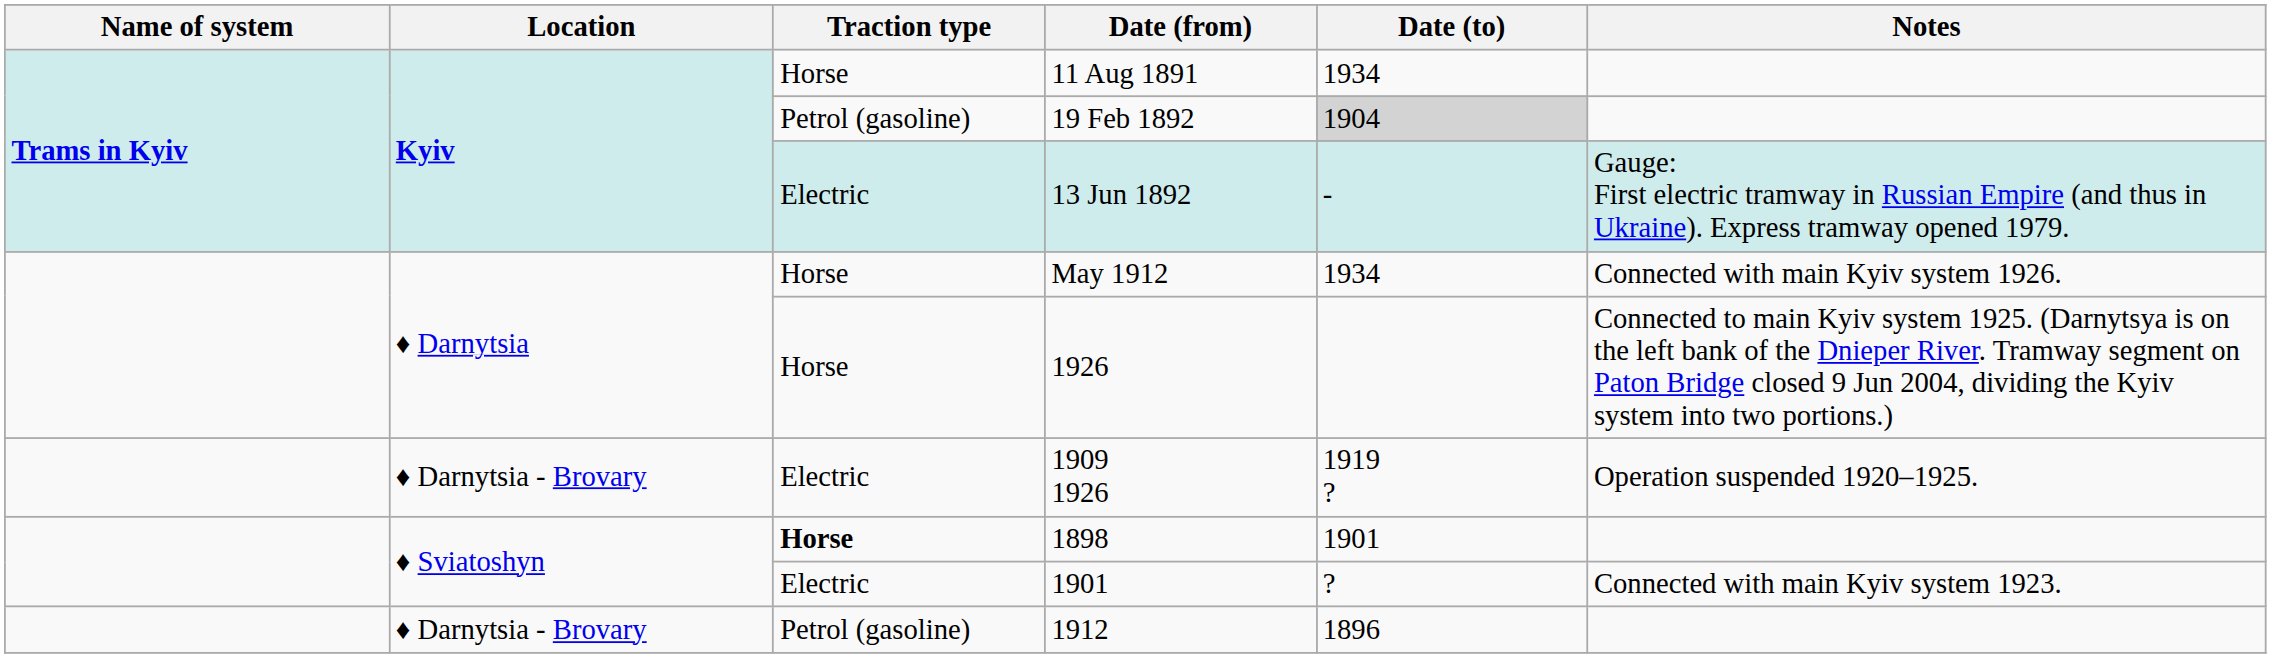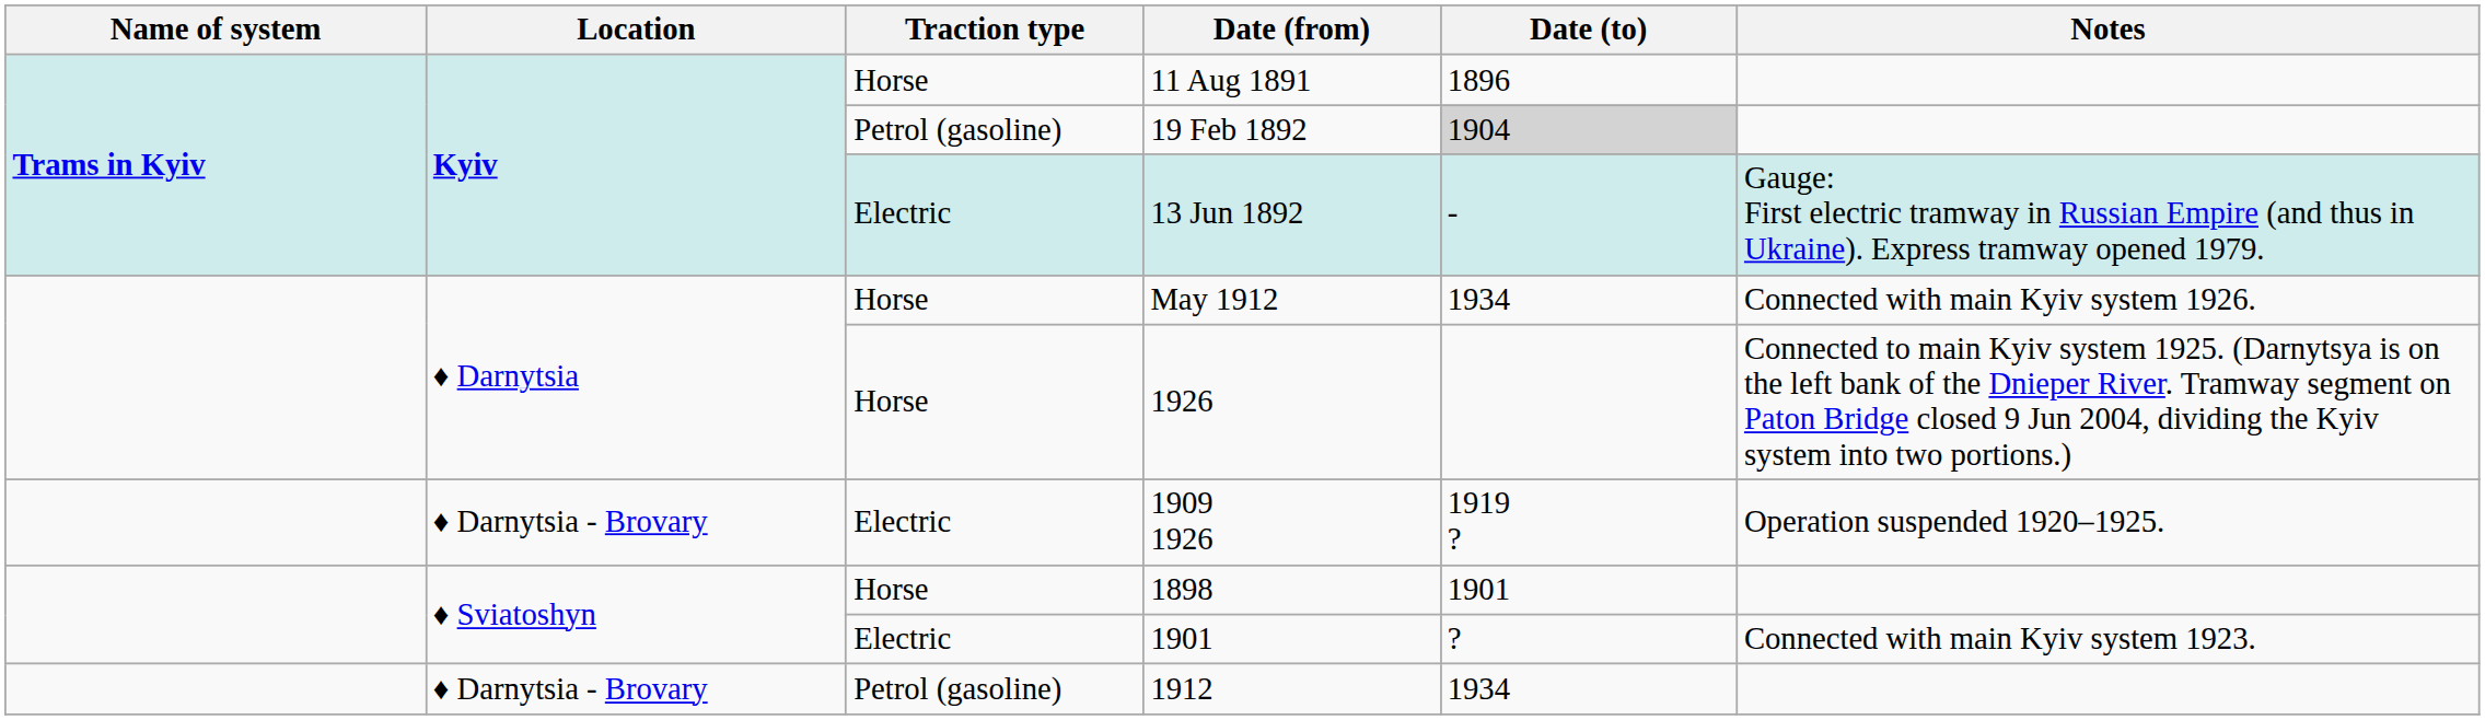11 Aug 1891 | Date (to): 1934 -> 1896
1898 | Traction type: bold -> normal
1912 | Date (to): 1896 -> 1934
